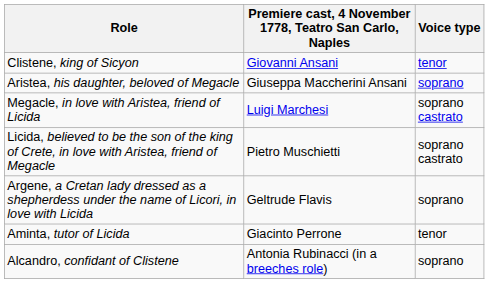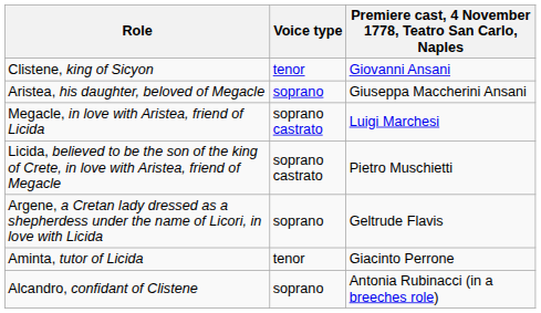columns swapped: Voice type <-> Premiere cast, 4 November 1778, Teatro San Carlo, Naples
